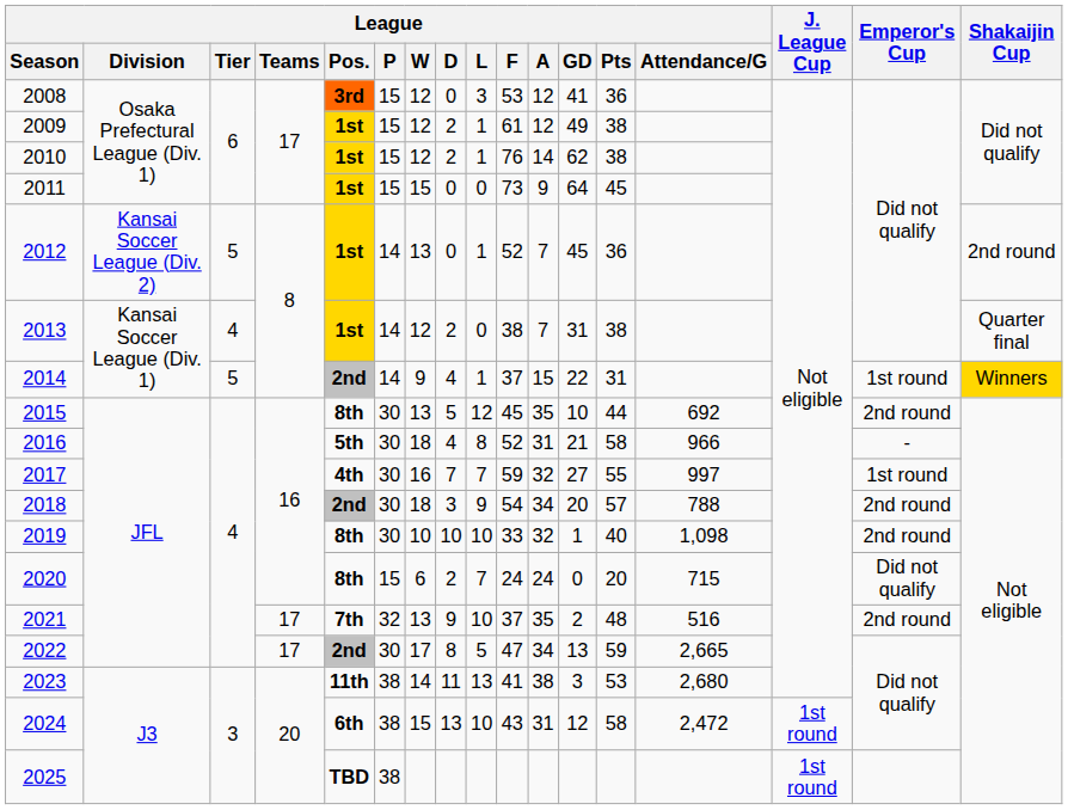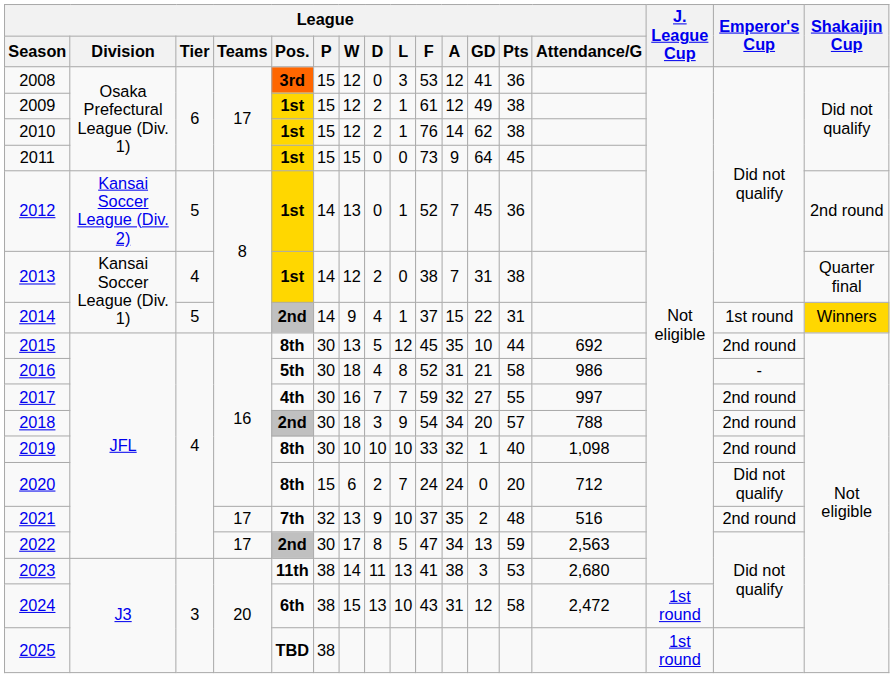2016 | League / Attendance/G: 966 -> 986
2017 | Emperor's Cup: 1st round -> 2nd round
2020 | League / Attendance/G: 715 -> 712
2022 | League / Attendance/G: 2,665 -> 2,563
